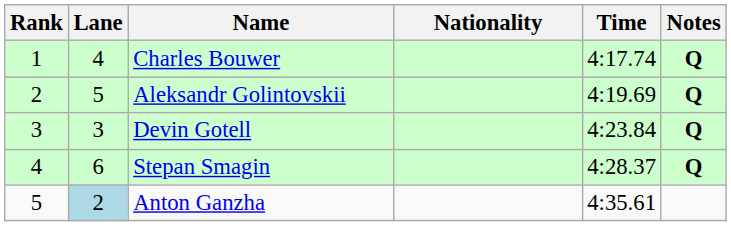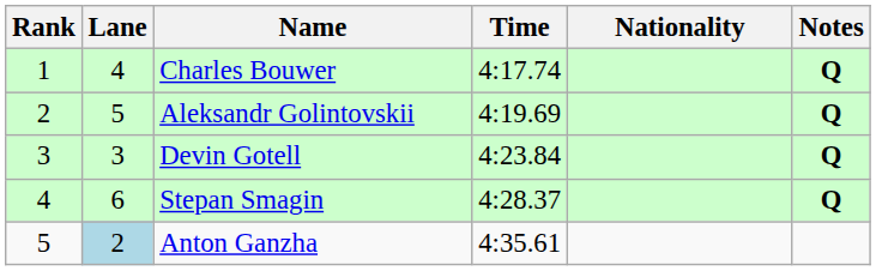columns swapped: Nationality <-> Time
